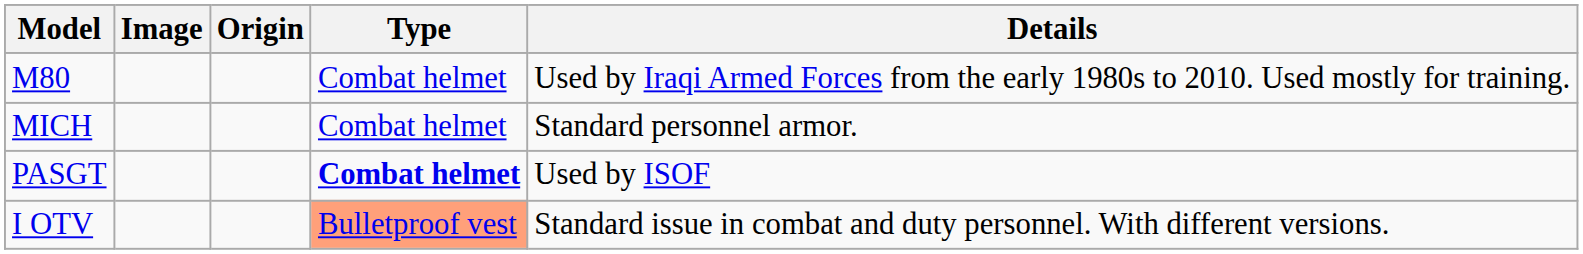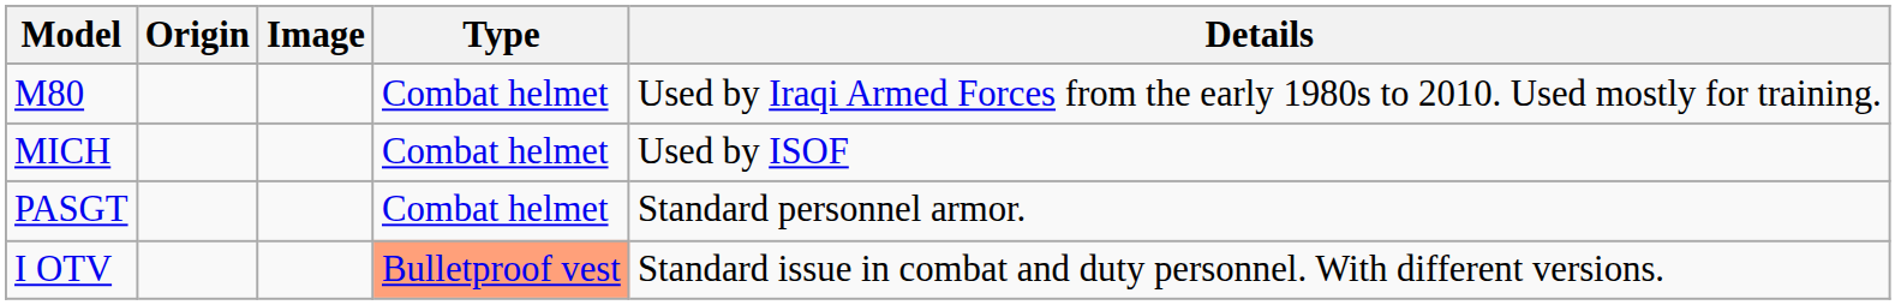columns swapped: Image <-> Origin
MICH | Details: Standard personnel armor. -> Used by ISOF
PASGT | Type: bold -> normal
PASGT | Details: Used by ISOF -> Standard personnel armor.
